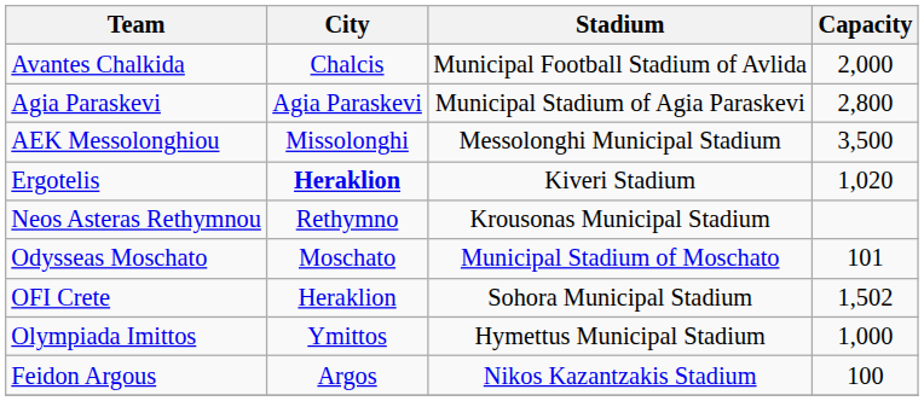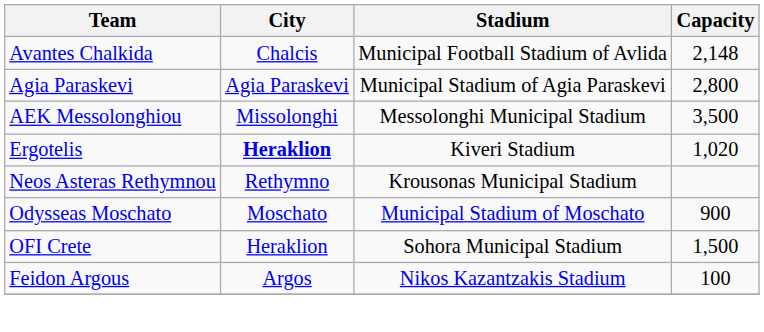Avantes Chalkida | Capacity: 2,000 -> 2,148
Odysseas Moschato | Capacity: 101 -> 900
OFI Crete | Capacity: 1,502 -> 1,500
- row: Olympiada Imittos | Ymittos | Hymettus Municipal Stadium | 1,000
